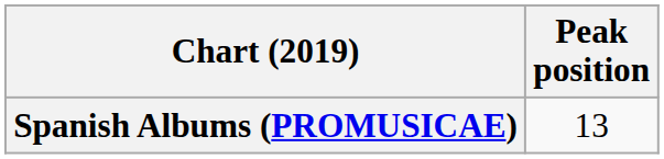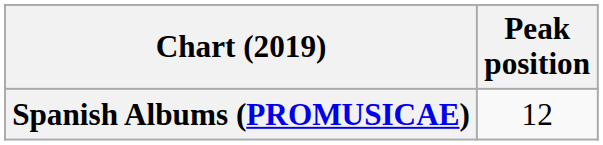Spanish Albums (PROMUSICAE) | Peak position: 13 -> 12
